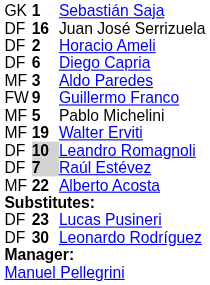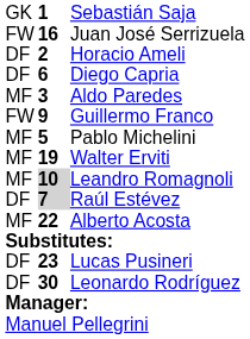Juan José Serrizuela | column 1: DF -> FW
Leandro Romagnoli | column 1: DF -> MF
